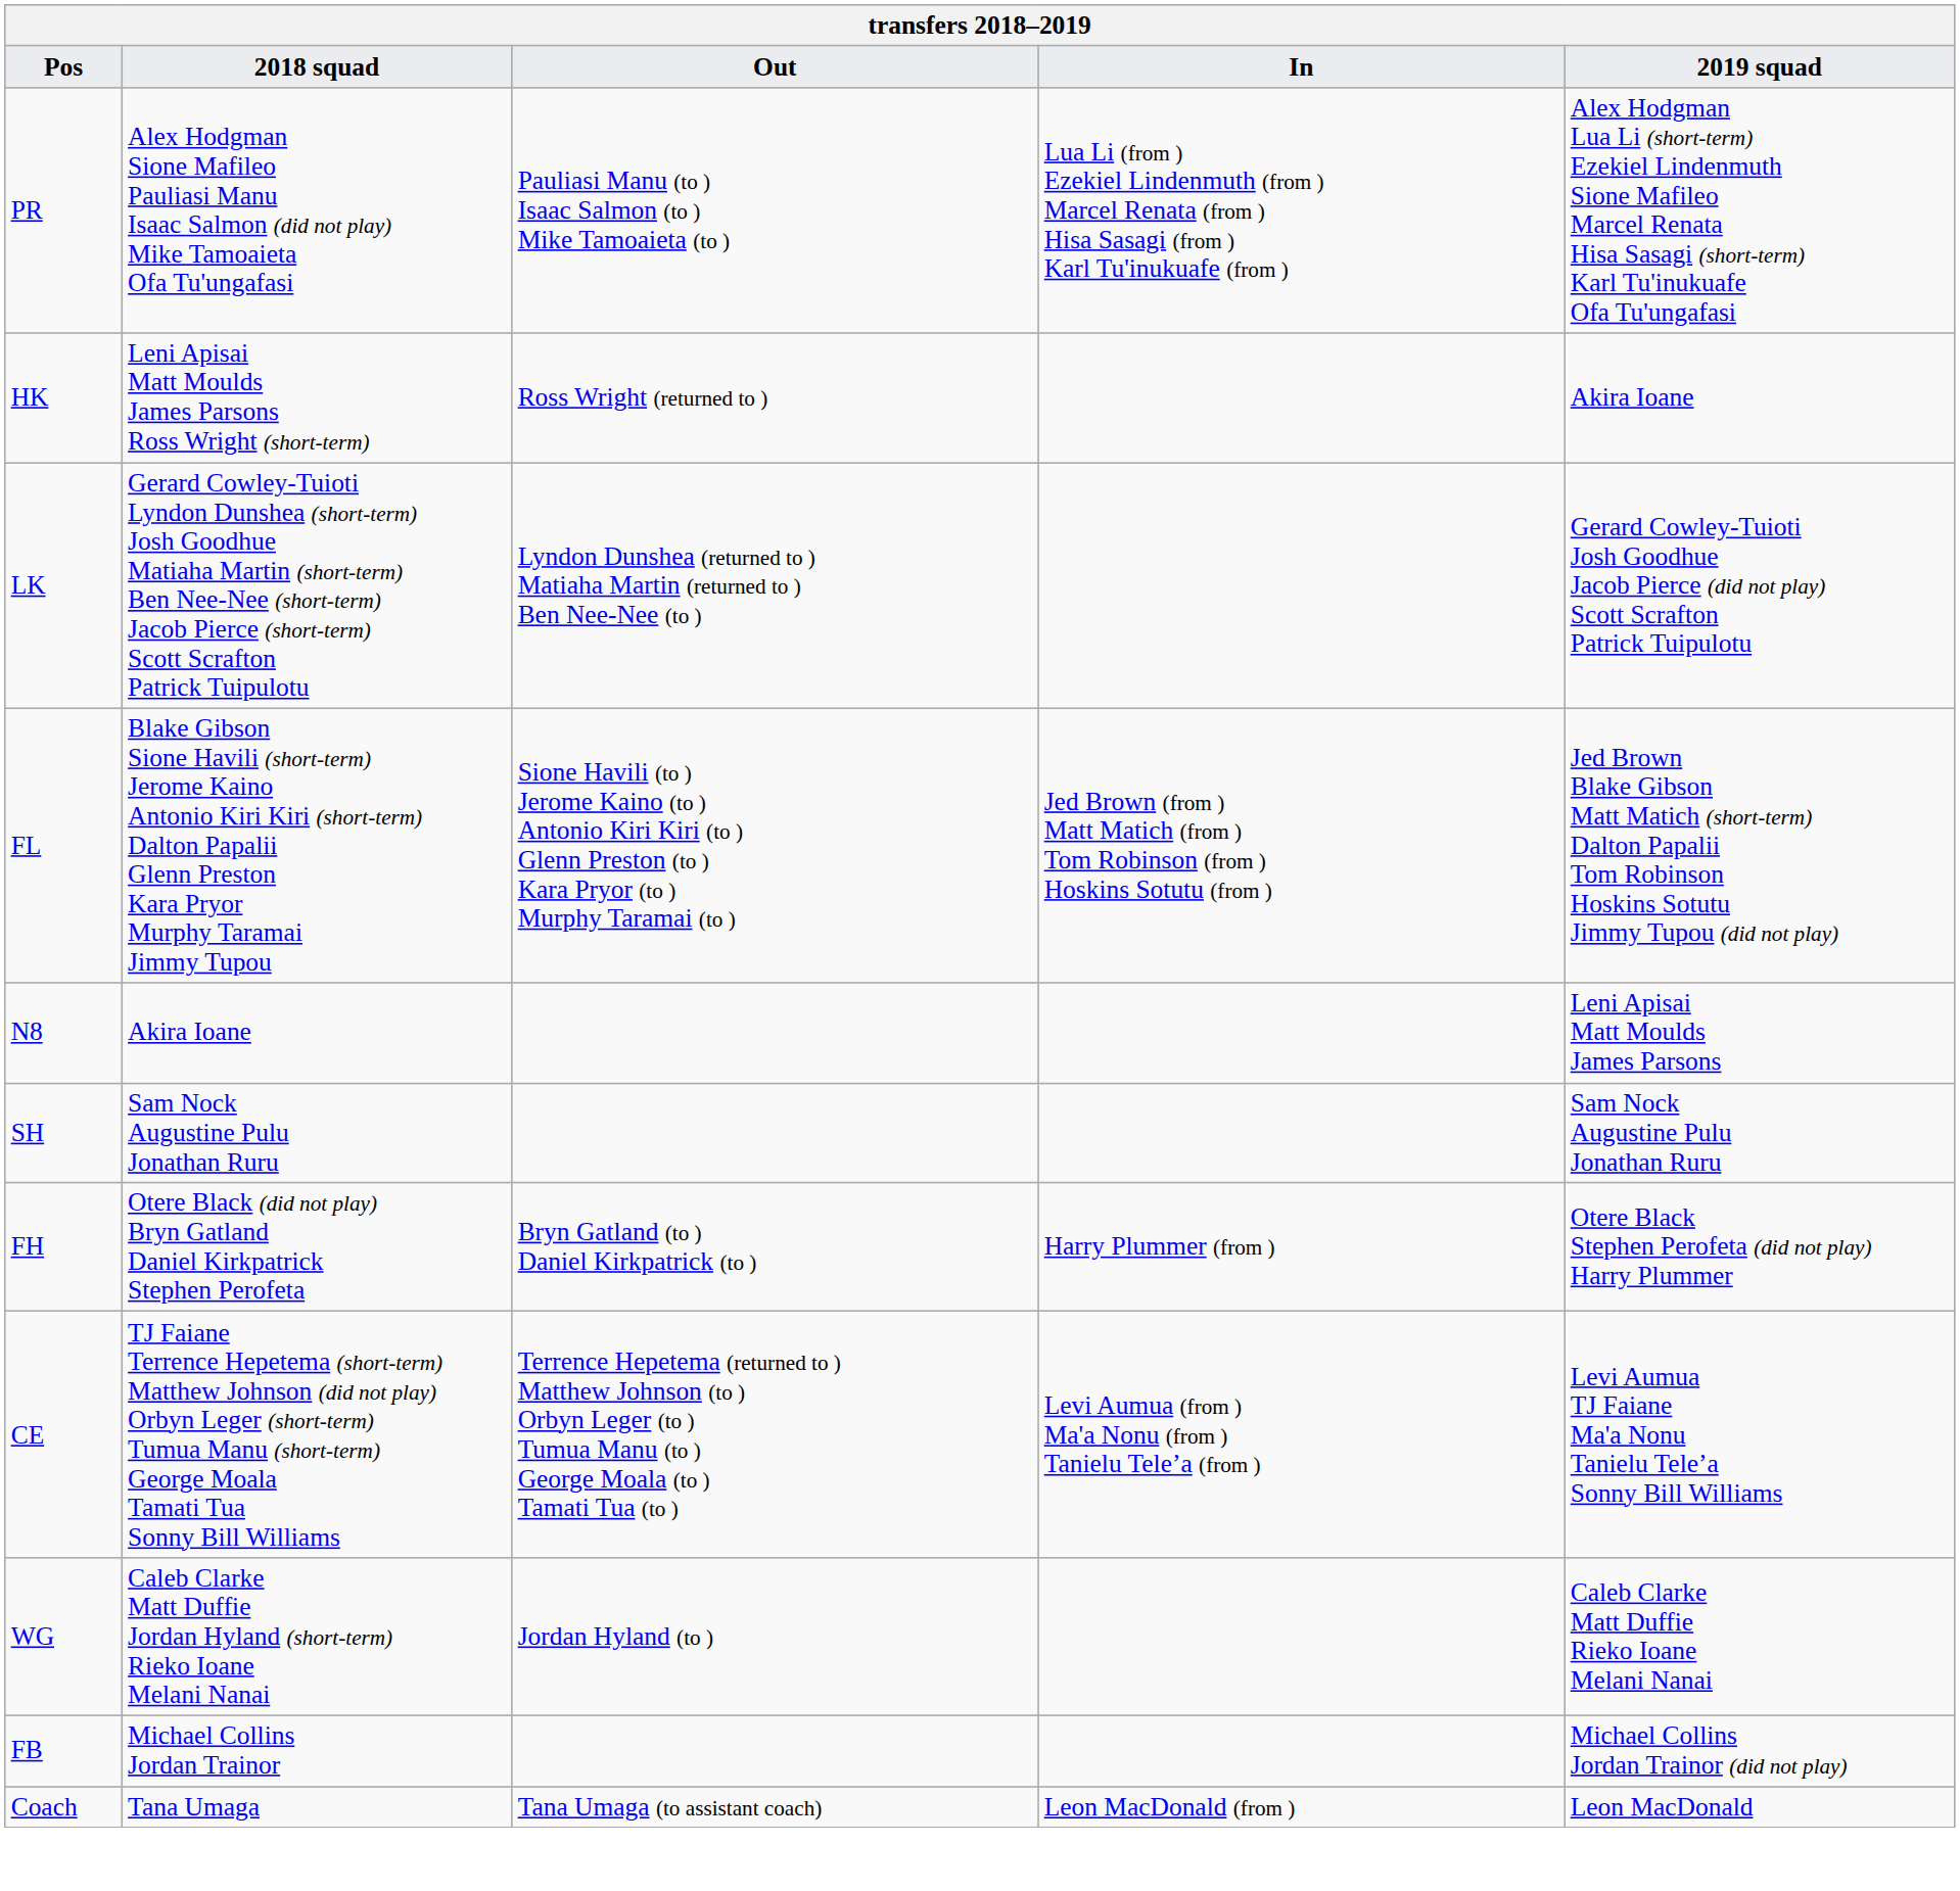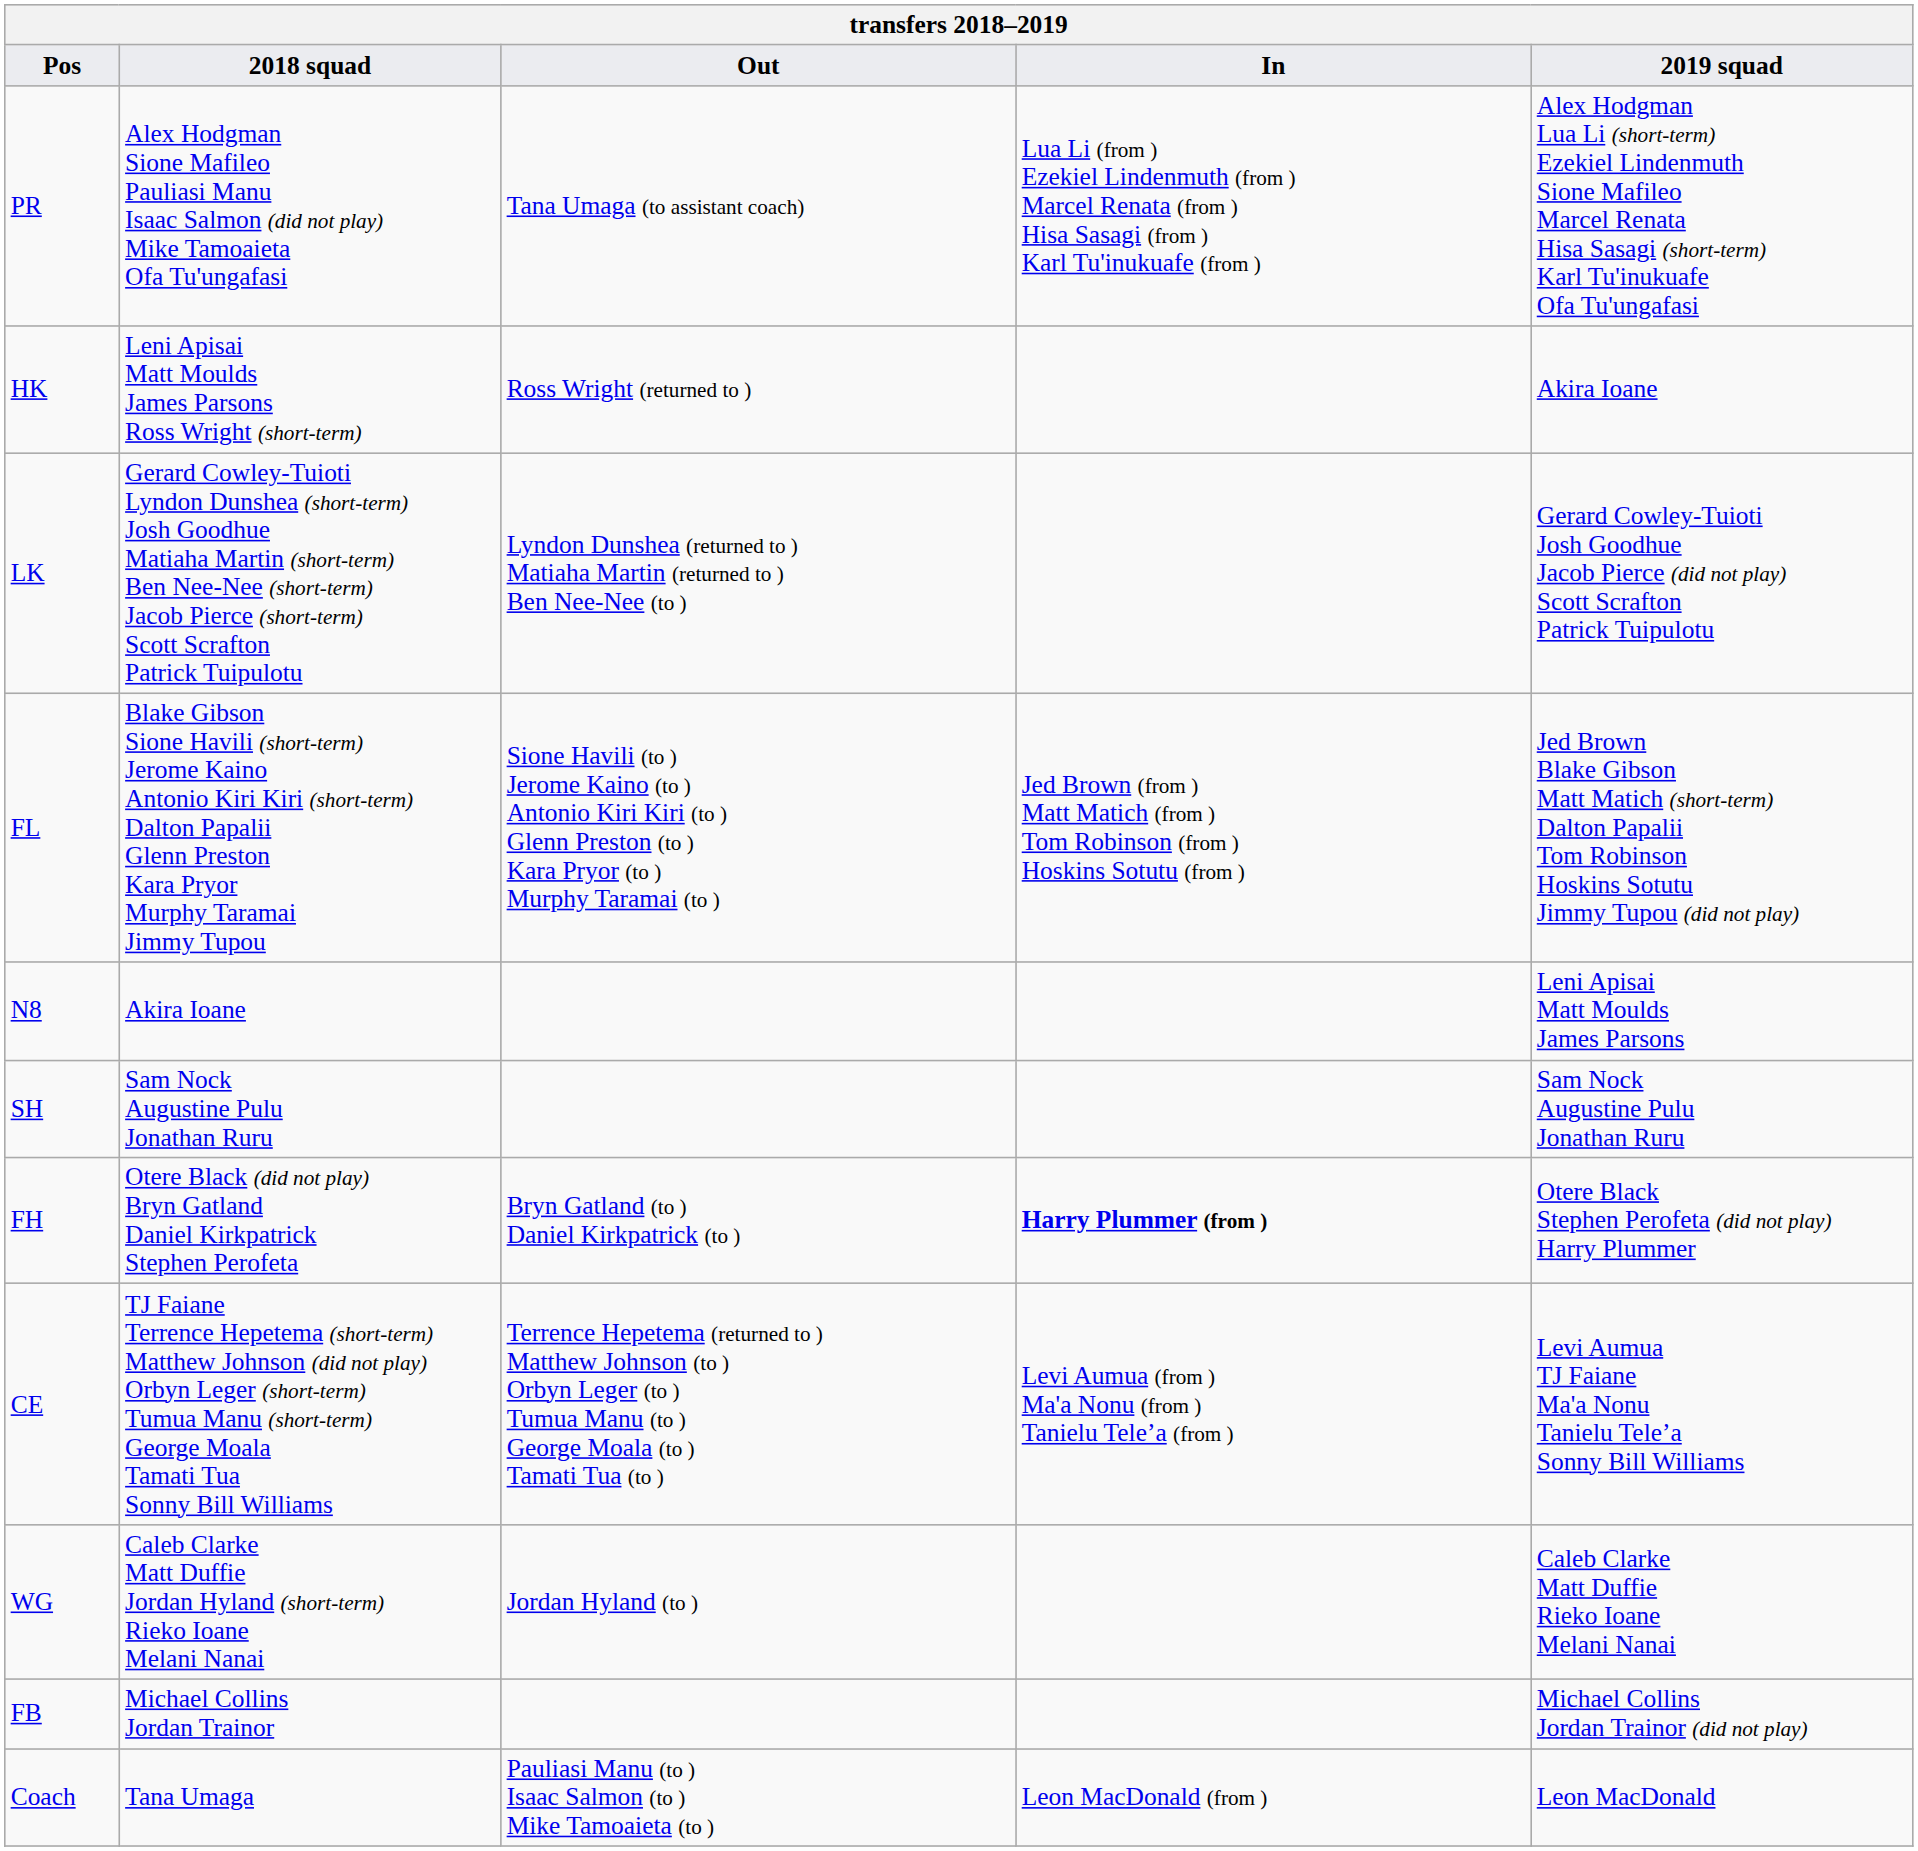PR | Out: Pauliasi Manu (to ) Isaac Salmon (to ) Mike Tamoaieta (to ) -> Tana Umaga (to assistant coach)
FH | In: normal -> bold
Coach | Out: Tana Umaga (to assistant coach) -> Pauliasi Manu (to ) Isaac Salmon (to ) Mike Tamoaieta (to )
